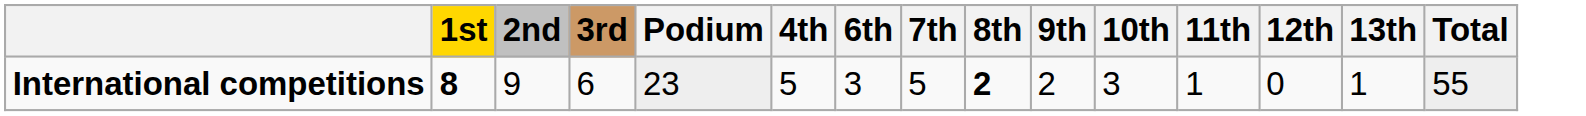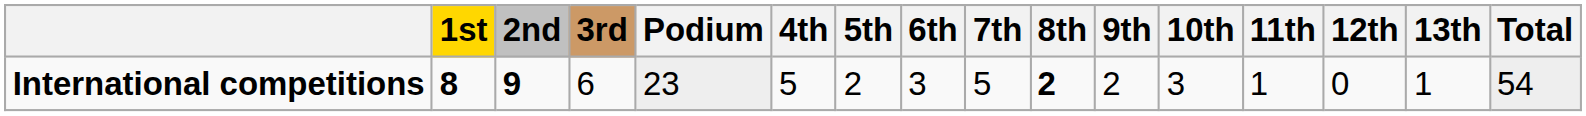+ column: 5th | 2
International competitions | 2nd: normal -> bold
International competitions | Total: 55 -> 54
